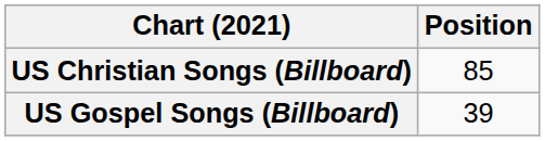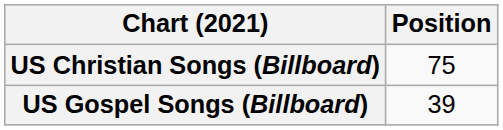US Christian Songs (Billboard) | Position: 85 -> 75
